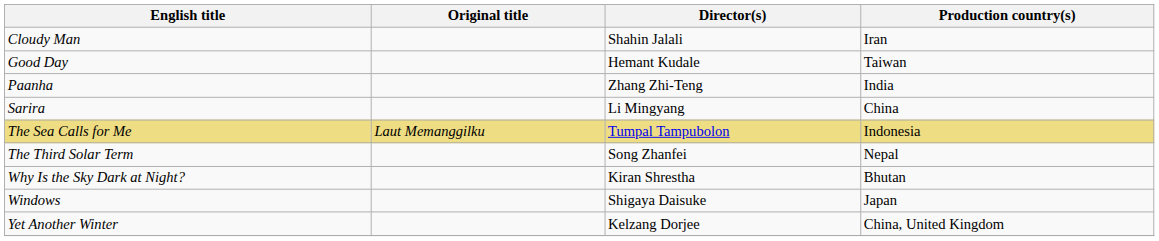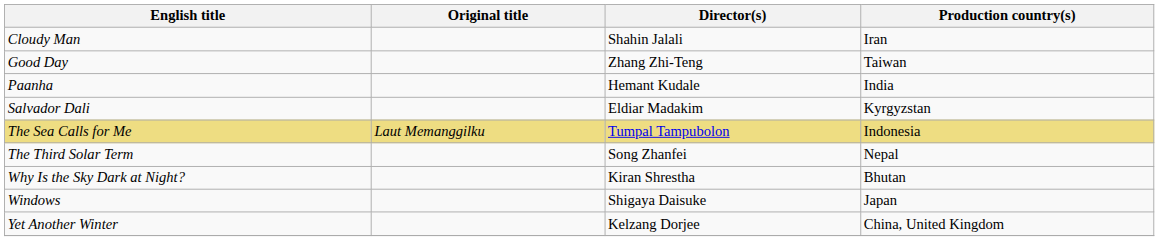Good Day | Director(s): Hemant Kudale -> Zhang Zhi-Teng
Paanha | Director(s): Zhang Zhi-Teng -> Hemant Kudale
+ row: Salvador Dali | Eldiar Madakim | Kyrgyzstan
- row: Sarira | Li Mingyang | China
